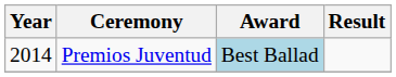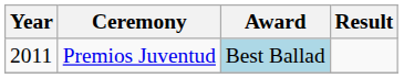Premios Juventud | Year: 2014 -> 2011
